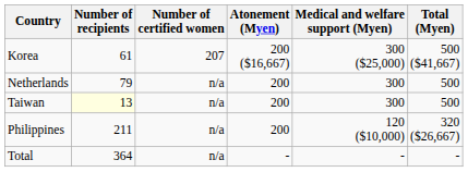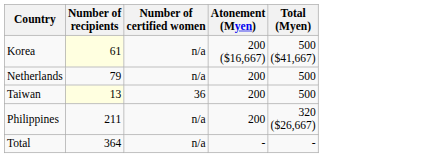- column: Medical and welfare support (Myen) | 300 ($25,000) | 300 | 300 | 120 ($10,000) | -
Korea | Number of recipients: no background -> lightyellow background
Korea | Number of certified women: 207 -> n/a
Taiwan | Number of certified women: n/a -> 36
